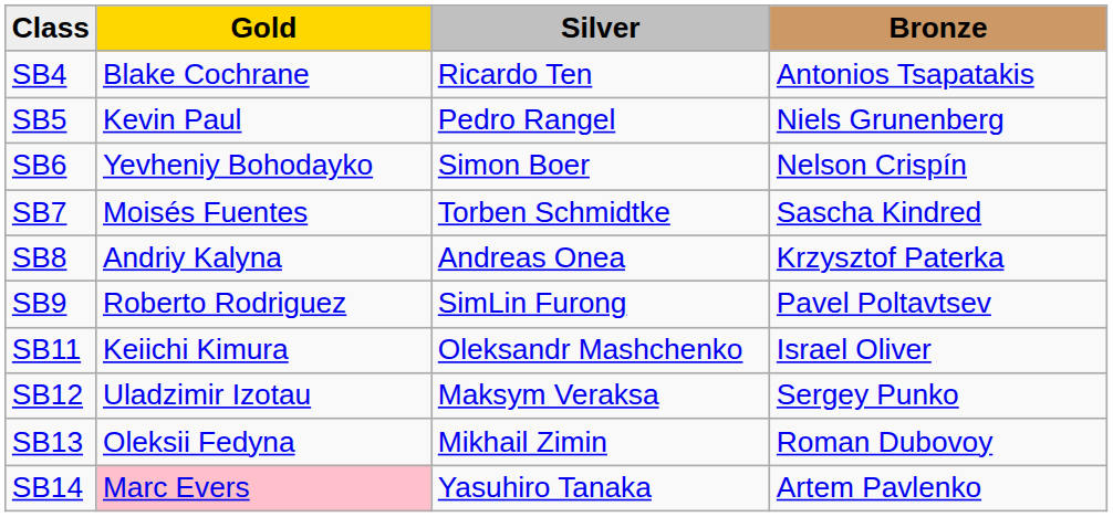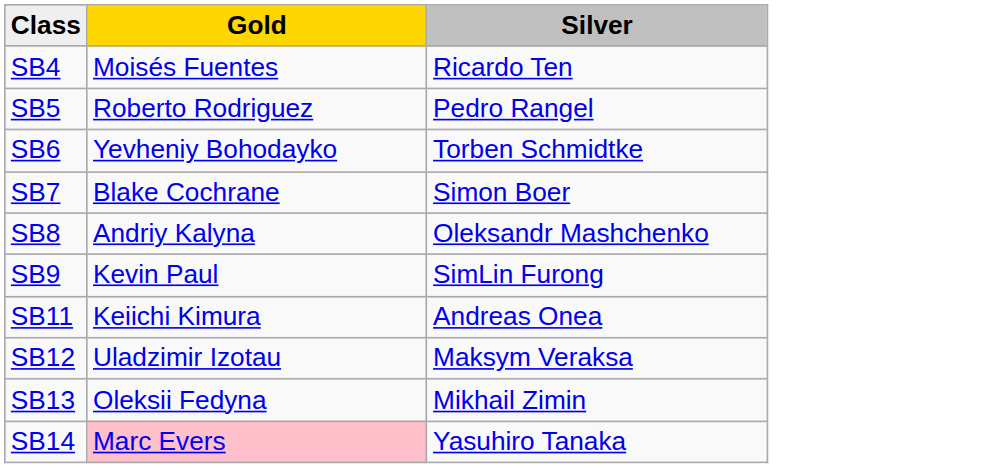- column: Bronze | Antonios Tsapatakis | Niels Grunenberg | Nelson Crispín | Sascha Kindred | Krzysztof Paterka | Pavel Poltavtsev | Israel Oliver | Sergey Punko | Roman Dubovoy | Artem Pavlenko
SB4 | Gold: Blake Cochrane -> Moisés Fuentes
SB5 | Gold: Kevin Paul -> Roberto Rodriguez
SB6 | Silver: Simon Boer -> Torben Schmidtke
SB7 | Gold: Moisés Fuentes -> Blake Cochrane
SB7 | Silver: Torben Schmidtke -> Simon Boer
SB8 | Silver: Andreas Onea -> Oleksandr Mashchenko
SB9 | Gold: Roberto Rodriguez -> Kevin Paul
SB11 | Silver: Oleksandr Mashchenko -> Andreas Onea
